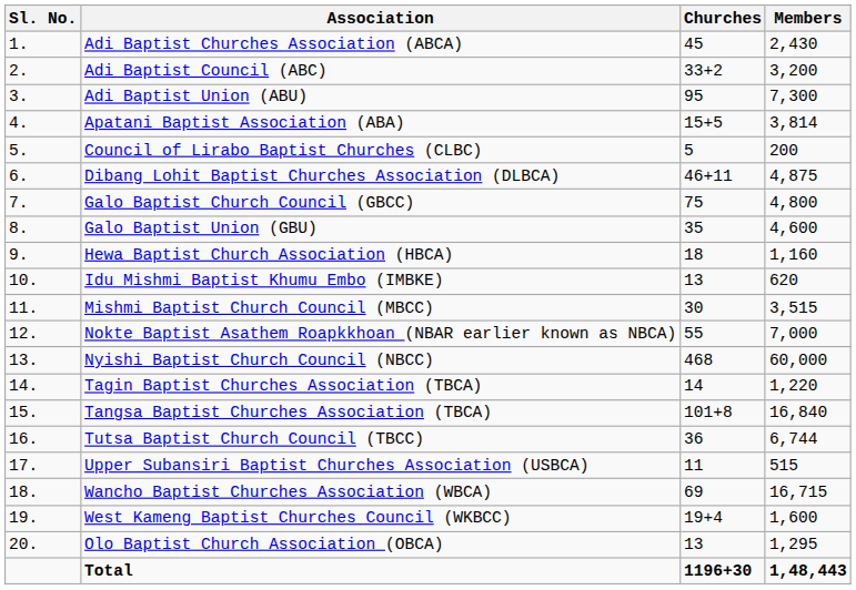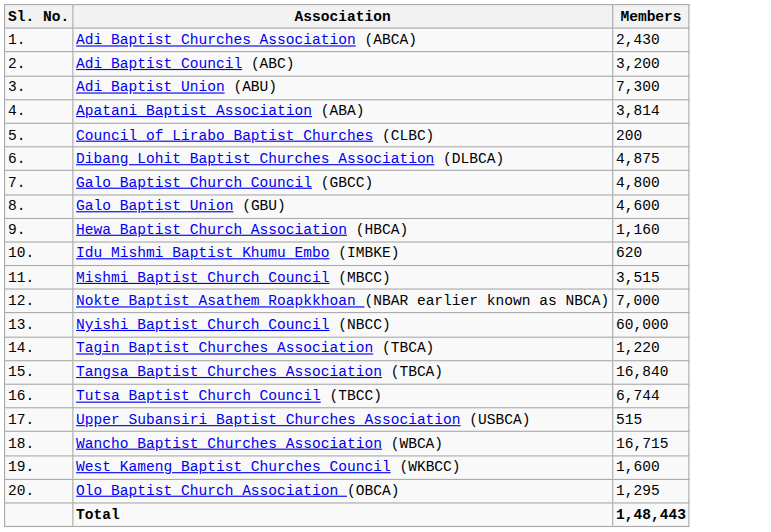- column: Churches | 45 | 33+2 | 95 | 15+5 | 5 | 46+11 | 75 | 35 | 18 | 13 | 30 | 55 | 468 | 14 | 101+8 | 36 | 11 | 69 | 19+4 | 13 | 1196+30
